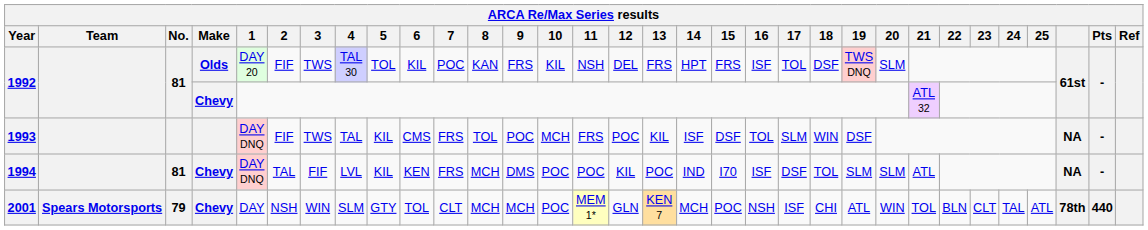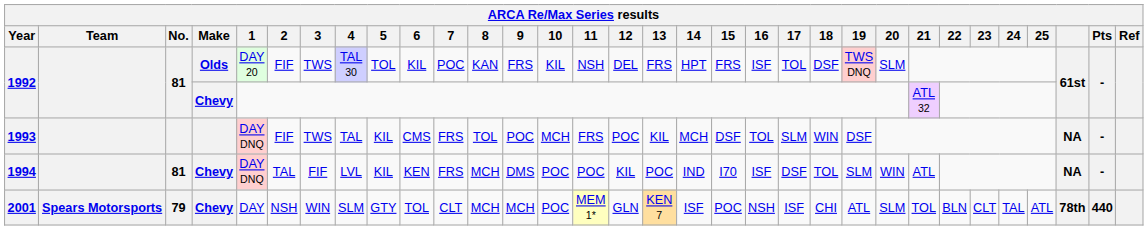1993 | 14: ISF -> MCH
1994 | 20: SLM -> WIN
2001 | 14: MCH -> ISF
2001 | 20: WIN -> SLM
